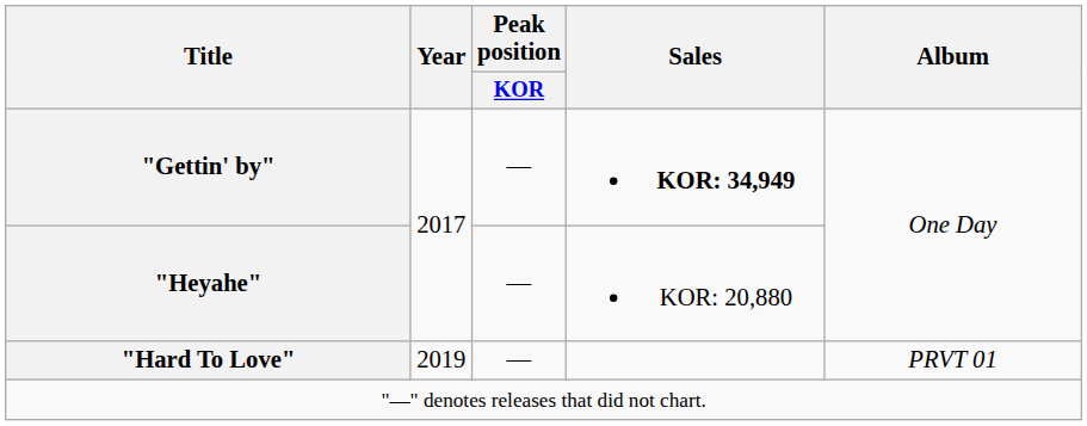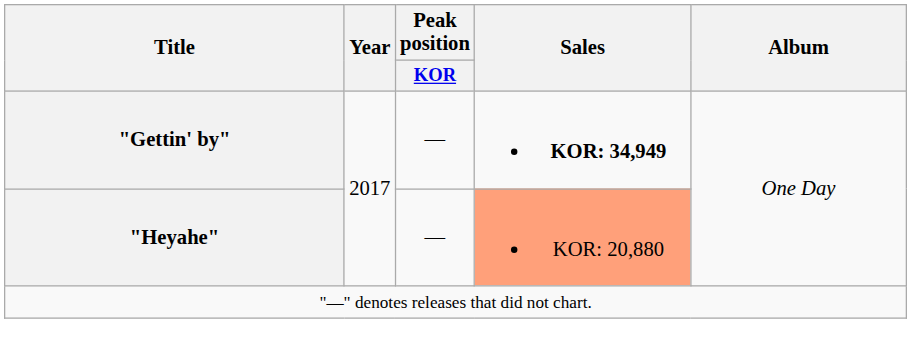"Heyahe" | Sales: no background -> lightsalmon background
- row: "Hard To Love" | 2019 | — | PRVT 01
